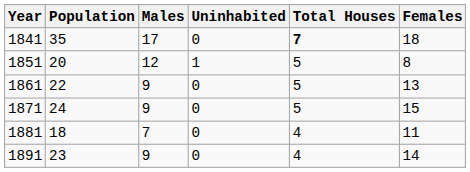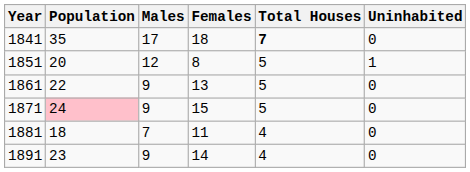columns swapped: Females <-> Uninhabited
1871 | Population: no background -> pink background
